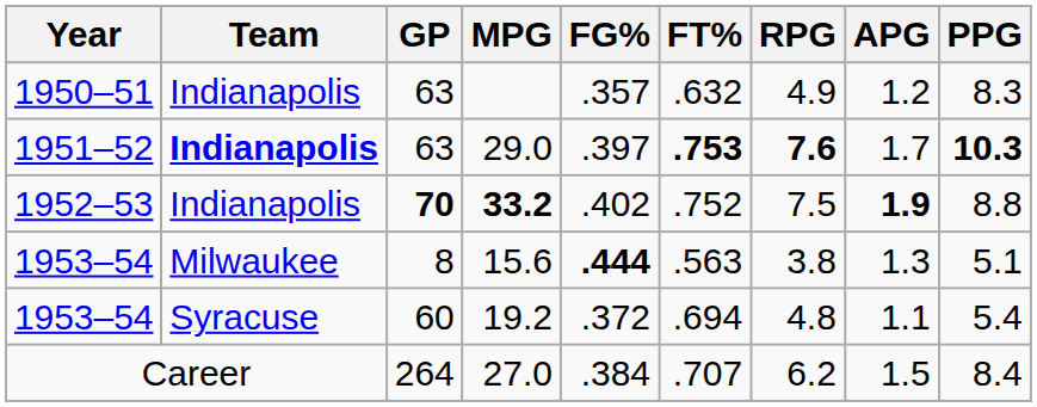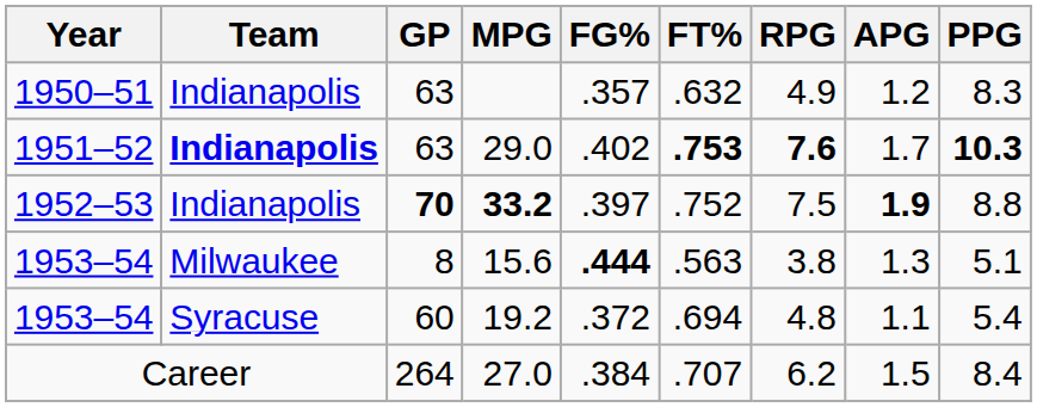29.0 | FG%: .397 -> .402
33.2 | FG%: .402 -> .397
